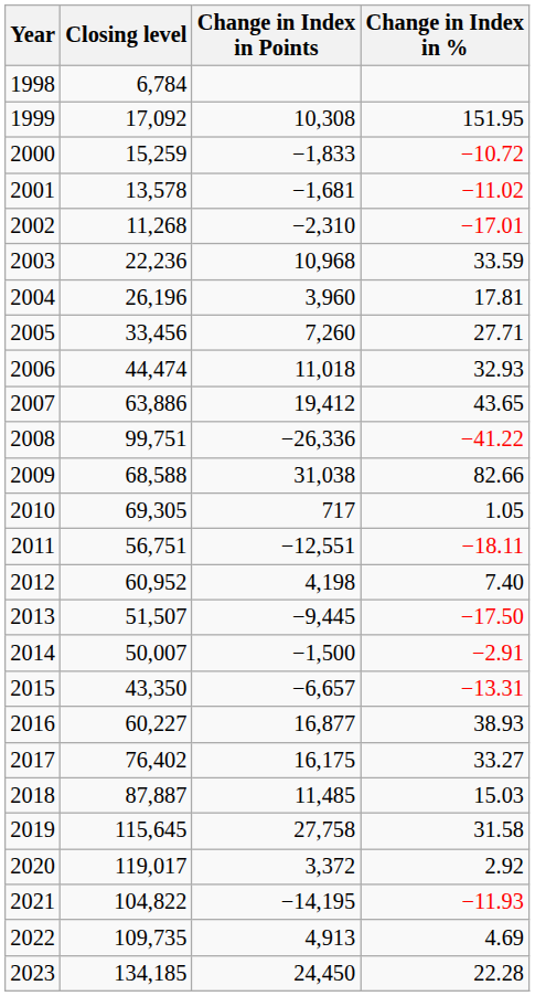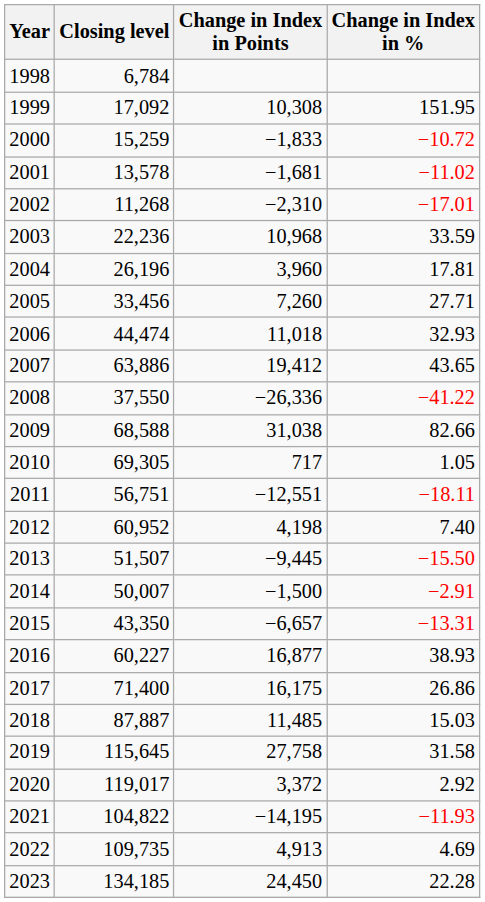2008 | Closing level: 99,751 -> 37,550
2013 | Change in Index in %: −17.50 -> −15.50
2017 | Closing level: 76,402 -> 71,400
2017 | Change in Index in %: 33.27 -> 26.86
